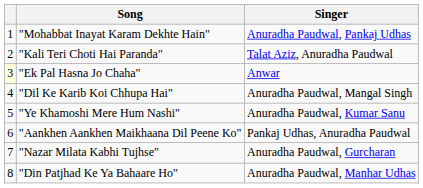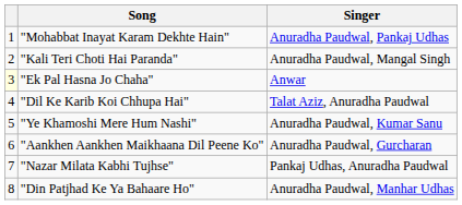"Kali Teri Choti Hai Paranda" | Singer: Talat Aziz, Anuradha Paudwal -> Anuradha Paudwal, Mangal Singh
"Dil Ke Karib Koi Chhupa Hai" | Singer: Anuradha Paudwal, Mangal Singh -> Talat Aziz, Anuradha Paudwal
"Aankhen Aankhen Maikhaana Dil Peene Ko" | Singer: Pankaj Udhas, Anuradha Paudwal -> Anuradha Paudwal, Gurcharan
"Nazar Milata Kabhi Tujhse" | Singer: Anuradha Paudwal, Gurcharan -> Pankaj Udhas, Anuradha Paudwal
